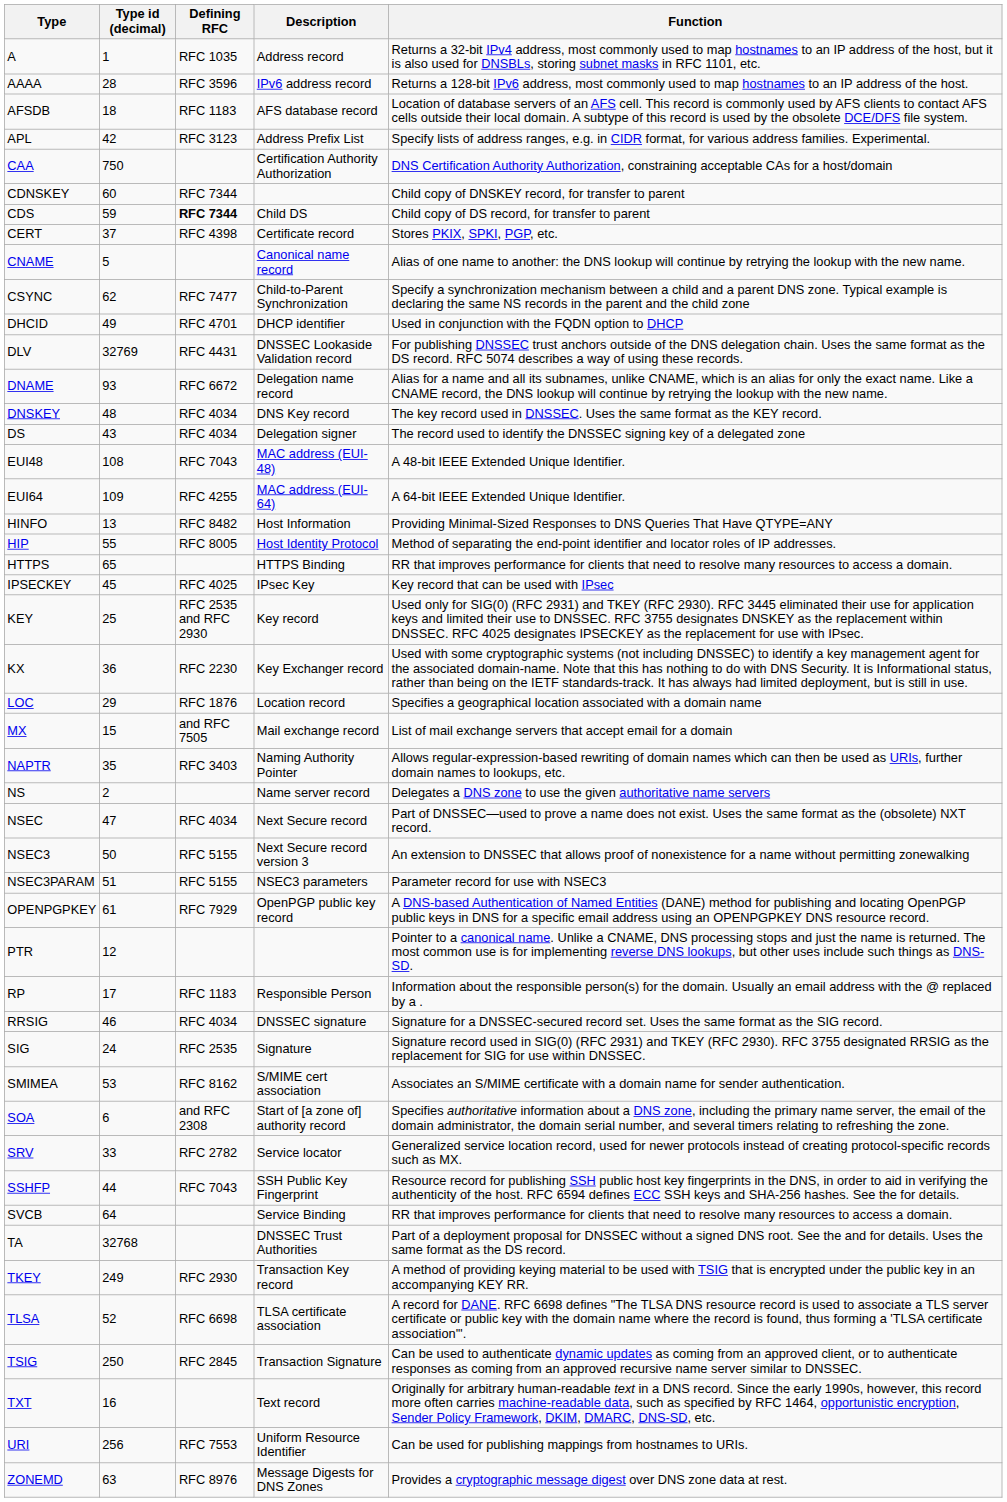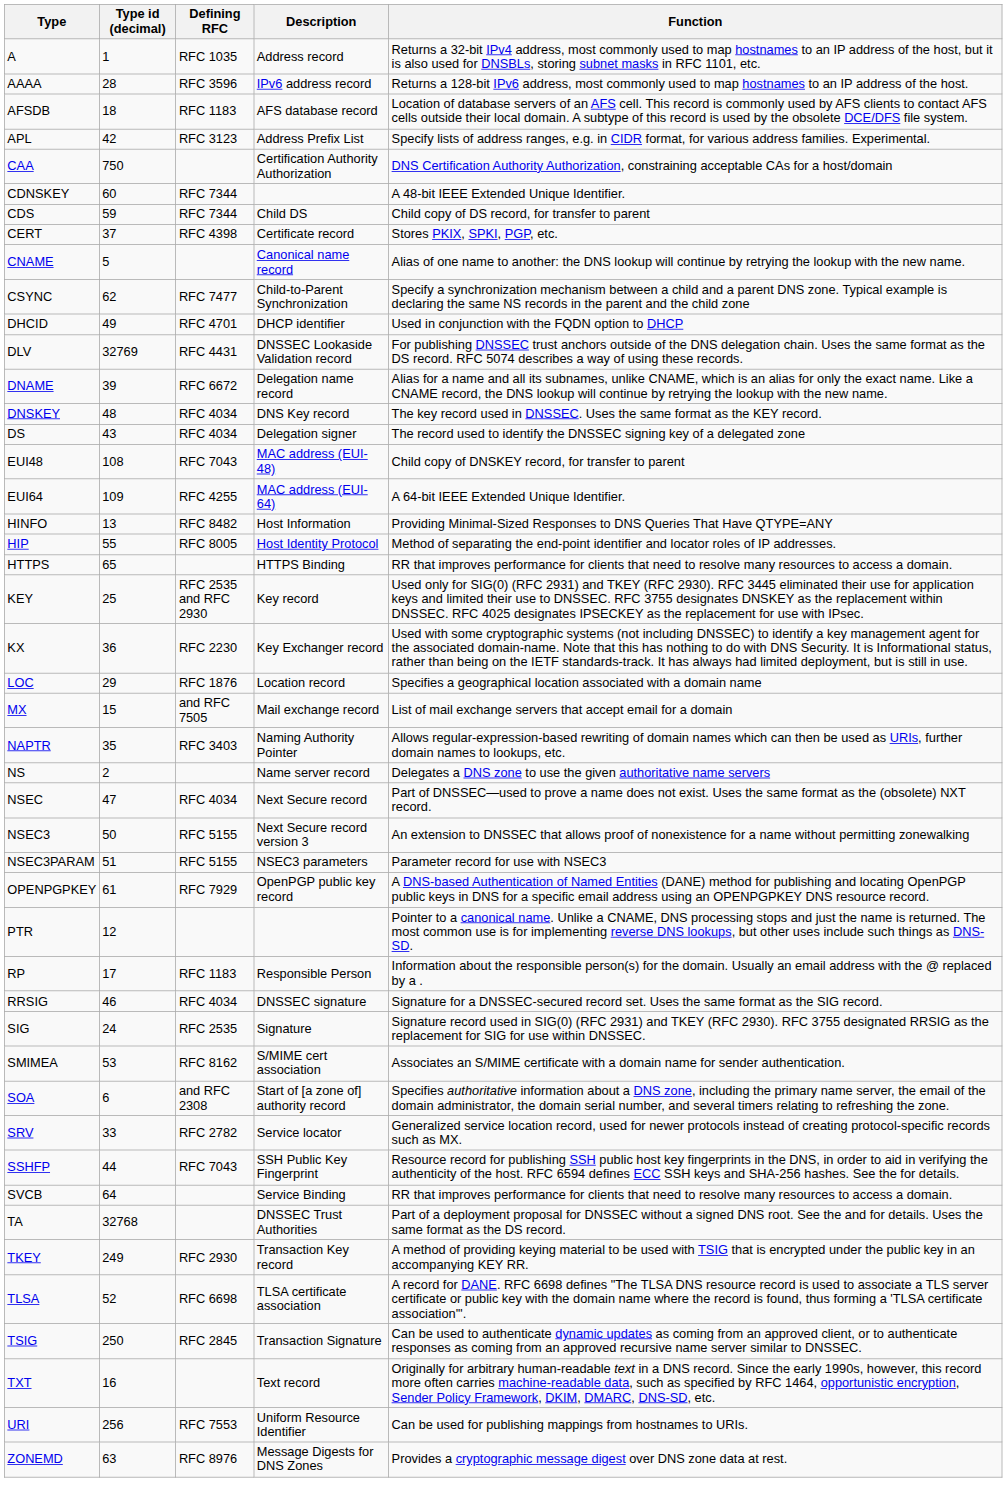CDNSKEY | Function: Child copy of DNSKEY record, for transfer to parent -> A 48-bit IEEE Extended Unique Identifier.
CDS | Defining RFC: bold -> normal
DNAME | Type id (decimal): 93 -> 39
EUI48 | Function: A 48-bit IEEE Extended Unique Identifier. -> Child copy of DNSKEY record, for transfer to parent
- row: IPSECKEY | 45 | RFC 4025 | IPsec Key | Key record that can be used with IPsec
